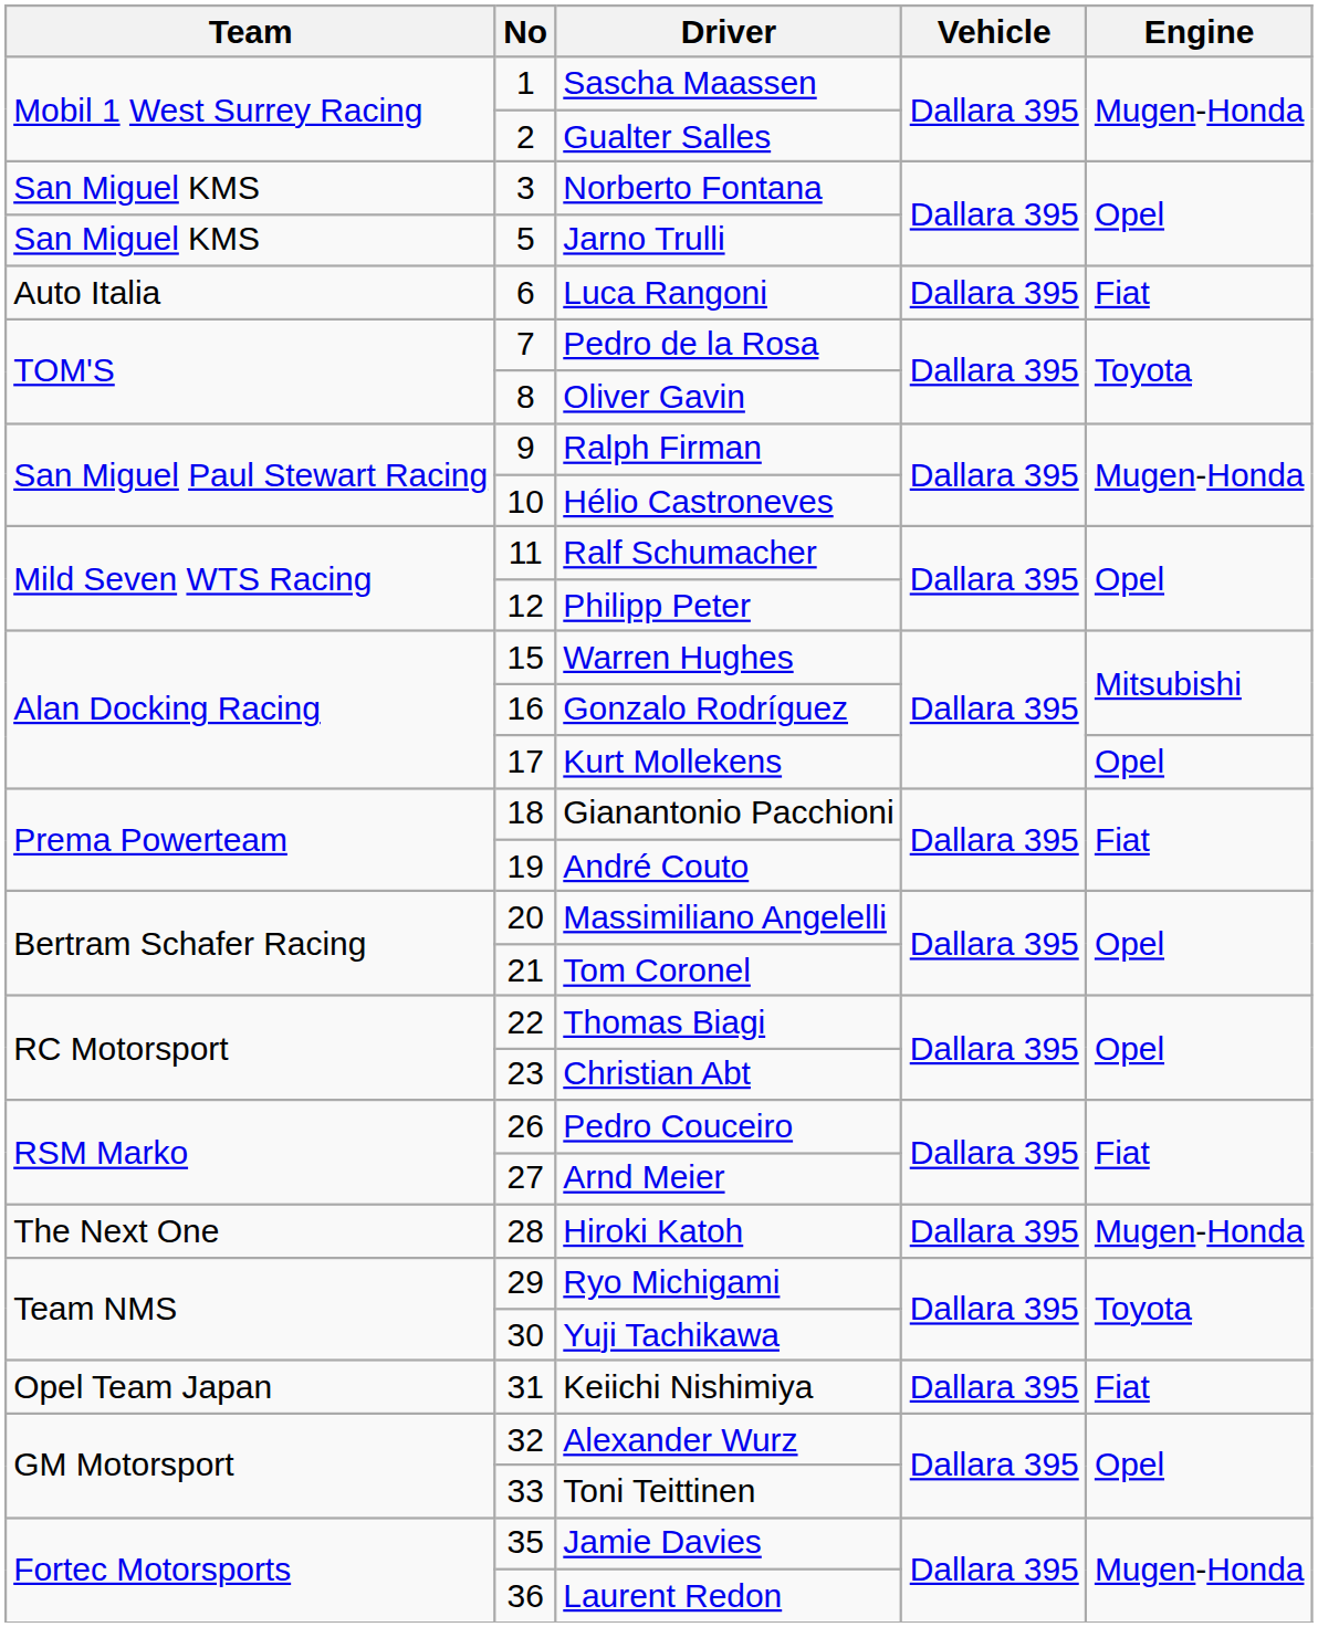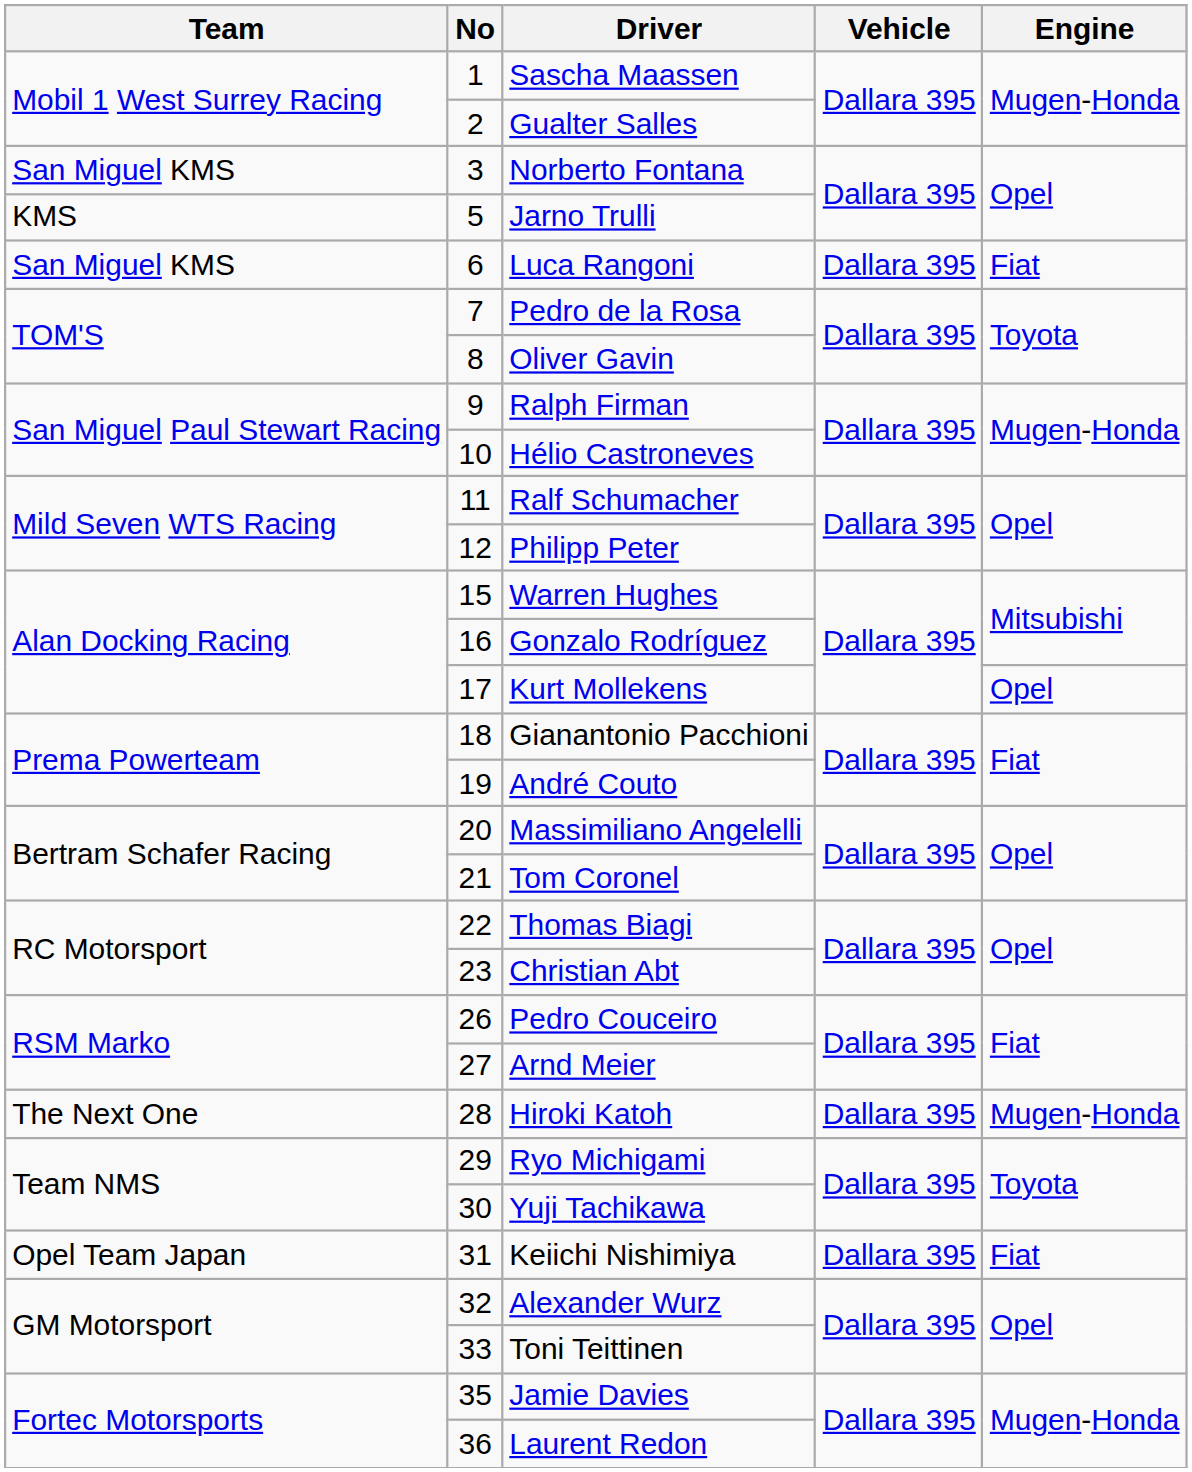Jarno Trulli | Team: San Miguel KMS -> KMS
Luca Rangoni | Team: Auto Italia -> San Miguel KMS
